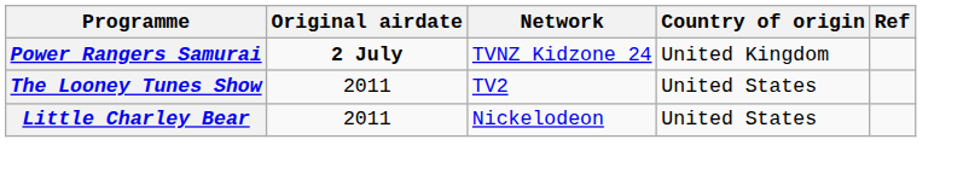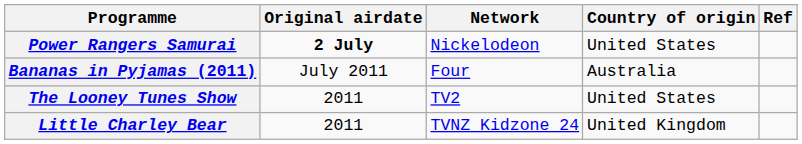Power Rangers Samurai | Network: TVNZ Kidzone 24 -> Nickelodeon
Power Rangers Samurai | Country of origin: United Kingdom -> United States
+ row: Bananas in Pyjamas (2011) | July 2011 | Four | Australia
Little Charley Bear | Network: Nickelodeon -> TVNZ Kidzone 24
Little Charley Bear | Country of origin: United States -> United Kingdom
